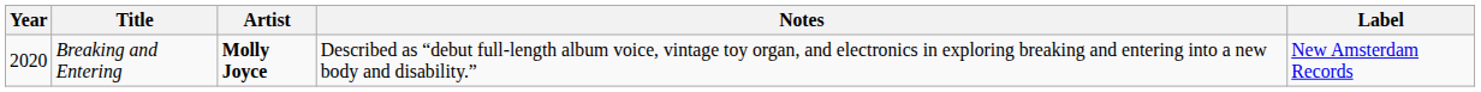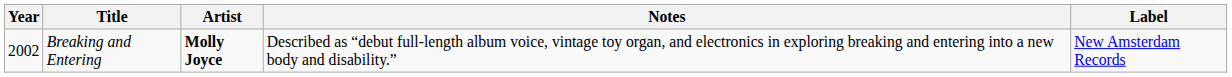Breaking and Entering | Year: 2020 -> 2002
